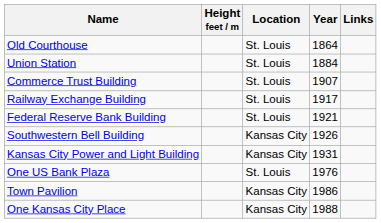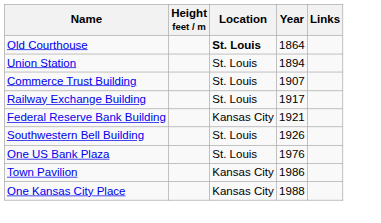Old Courthouse | Location: normal -> bold
Union Station | Year: 1884 -> 1894
Federal Reserve Bank Building | Location: St. Louis -> Kansas City
Southwestern Bell Building | Location: Kansas City -> St. Louis
- row: Kansas City Power and Light Building | Kansas City | 1931
